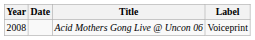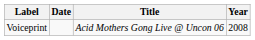columns swapped: Year <-> Label
